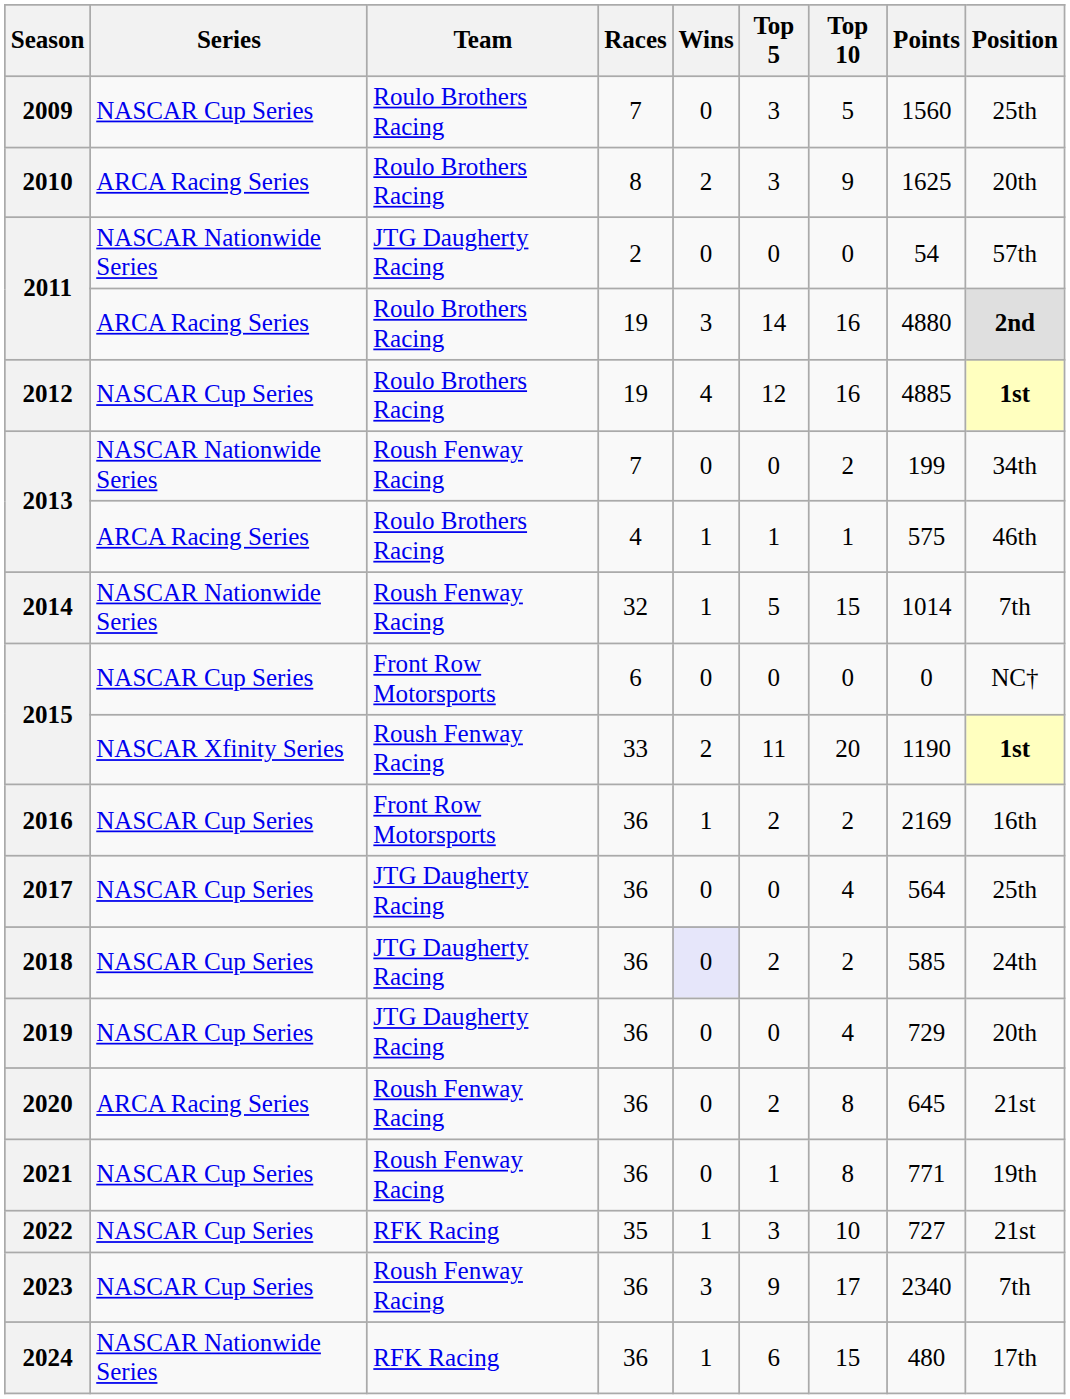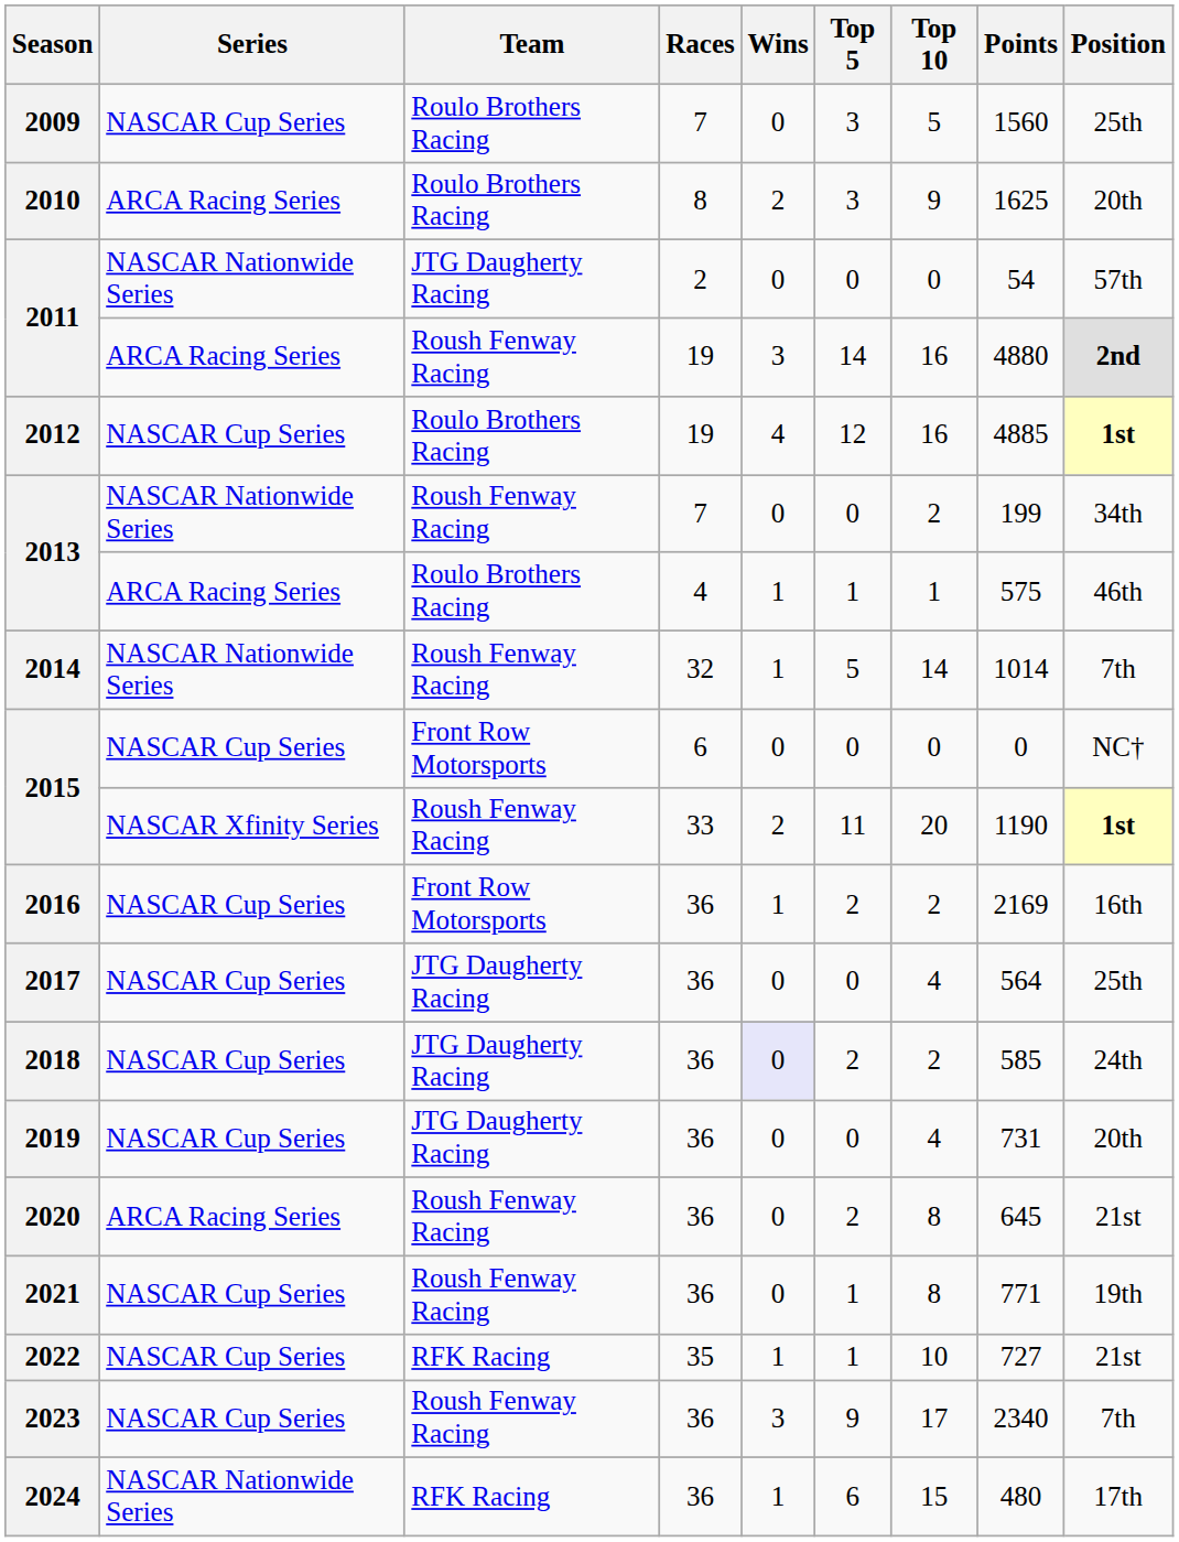2011 / 19 | Team: Roulo Brothers Racing -> Roush Fenway Racing
2014 | Top 10: 15 -> 14
2019 | Points: 729 -> 731
2022 | Top 5: 3 -> 1
